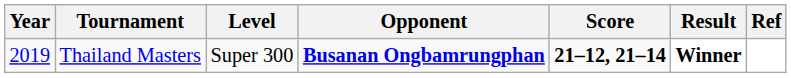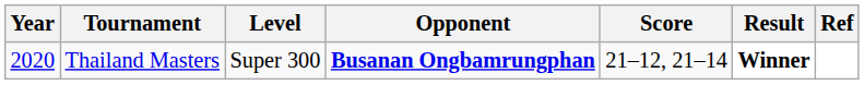Thailand Masters | Year: 2019 -> 2020
Thailand Masters | Score: bold -> normal
